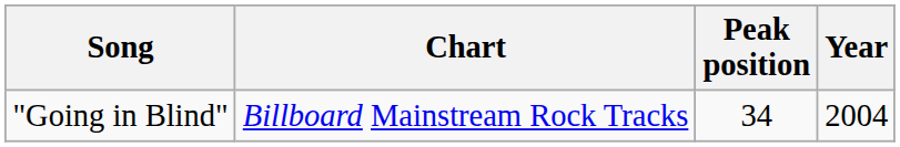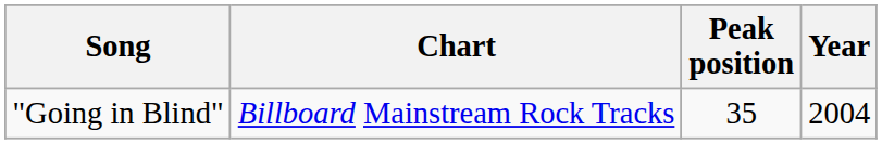"Going in Blind" | Peak position: 34 -> 35
